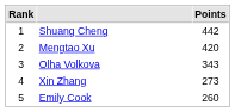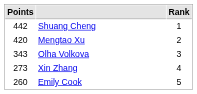columns swapped: Rank <-> Points
